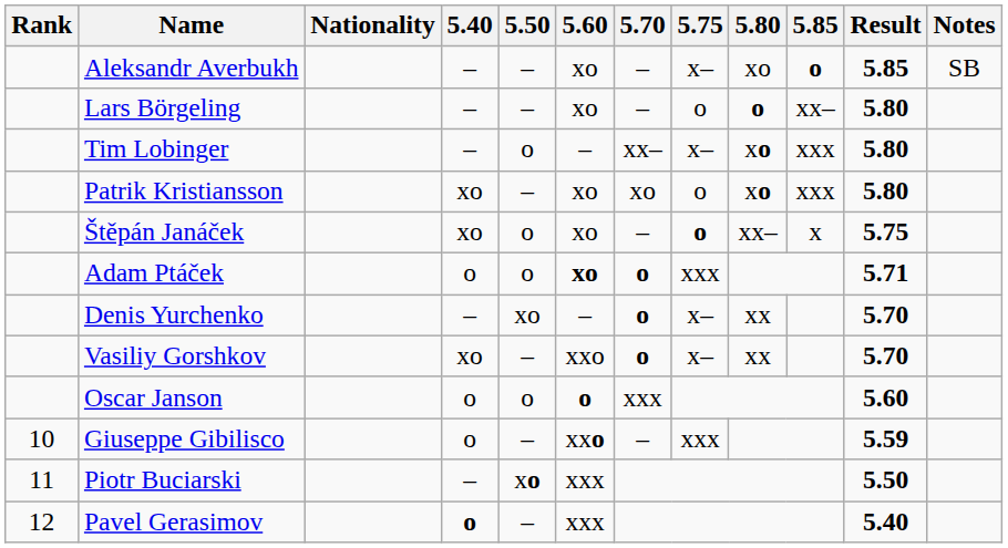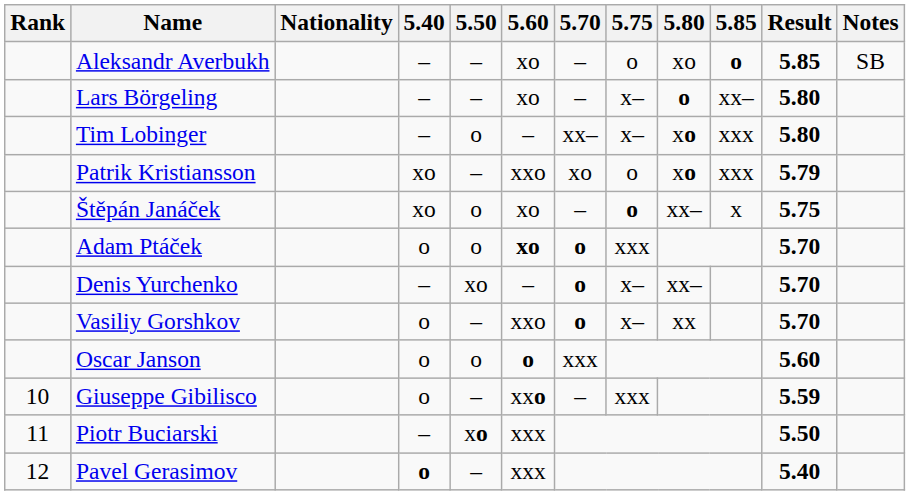Aleksandr Averbukh | 5.75: x– -> o
Lars Börgeling | 5.75: o -> x–
Patrik Kristiansson | 5.60: xo -> xxo
Patrik Kristiansson | Result: 5.80 -> 5.79
Adam Ptáček | Result: 5.71 -> 5.70
Denis Yurchenko | 5.80: xx -> xx–
Vasiliy Gorshkov | 5.40: xo -> o
